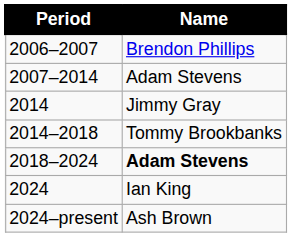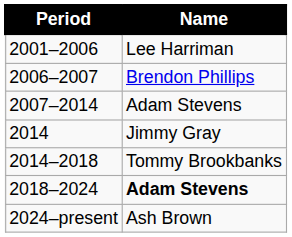+ row: 2001–2006 | Lee Harriman
- row: 2024 | Ian King
